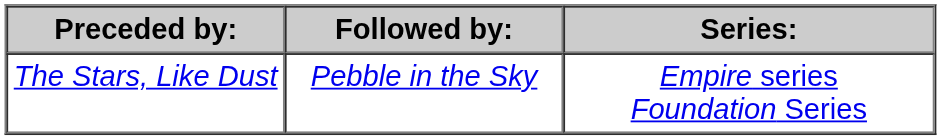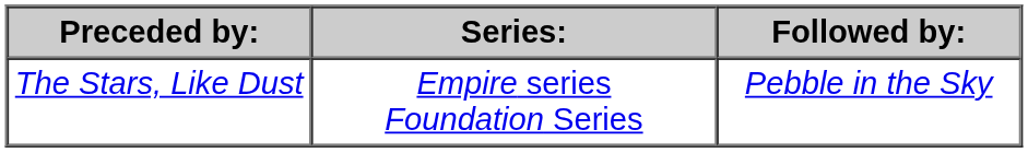columns swapped: Series: <-> Followed by:
